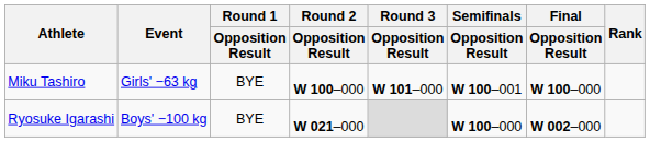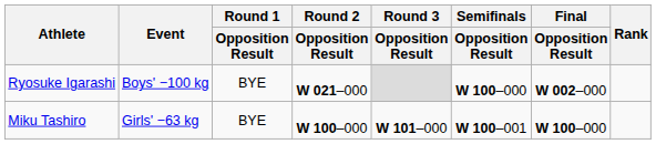rows swapped: Ryosuke Igarashi <-> Miku Tashiro
